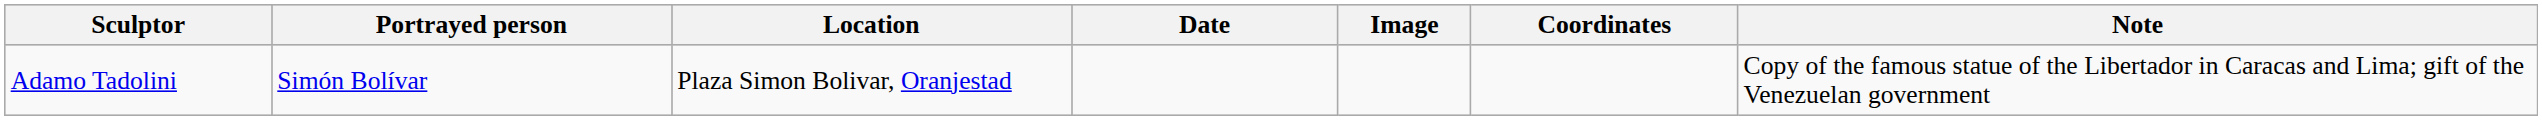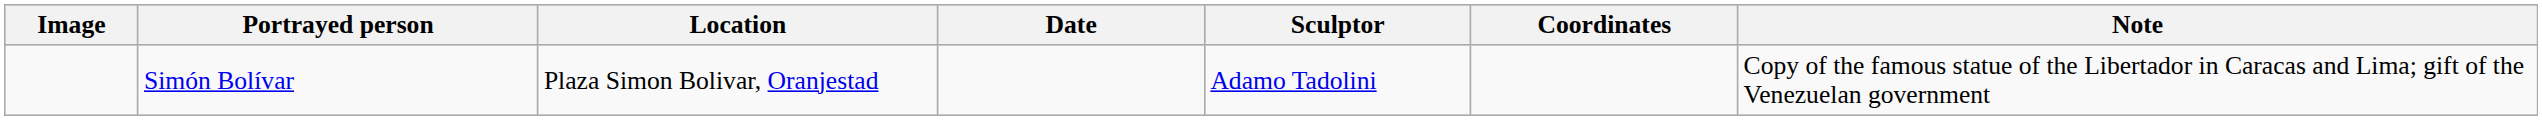columns swapped: Image <-> Sculptor
